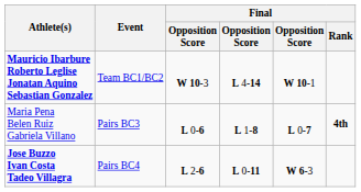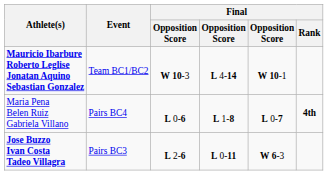Maria Pena Belen Ruiz Gabriela Villano | Event: Pairs BC3 -> Pairs BC4
Jose Buzzo Ivan Costa Tadeo Villagra | Event: Pairs BC4 -> Pairs BC3
